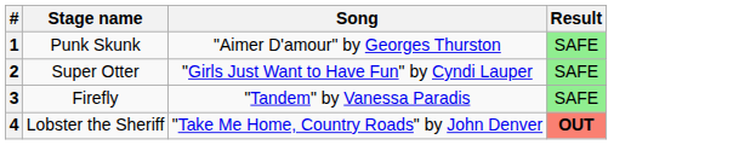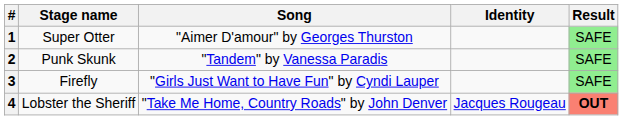+ column: Identity | Jacques Rougeau
1 | Stage name: Punk Skunk -> Super Otter
2 | Stage name: Super Otter -> Punk Skunk
2 | Song: "Girls Just Want to Have Fun" by Cyndi Lauper -> "Tandem" by Vanessa Paradis
3 | Song: "Tandem" by Vanessa Paradis -> "Girls Just Want to Have Fun" by Cyndi Lauper
